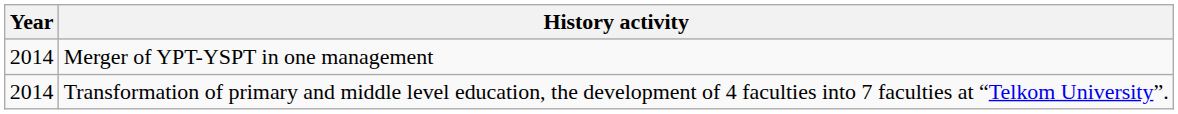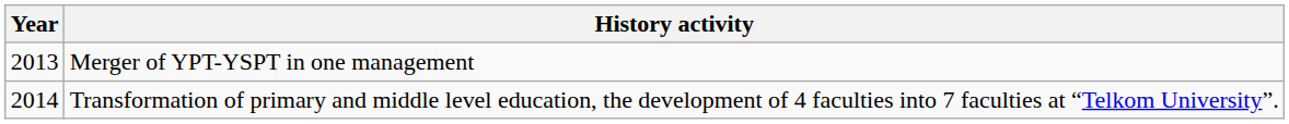Merger of YPT-YSPT in one management | Year: 2014 -> 2013
